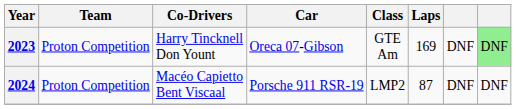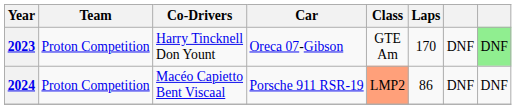2023 | Laps: 169 -> 170
2024 | Class: no background -> lightsalmon background
2024 | Laps: 87 -> 86
